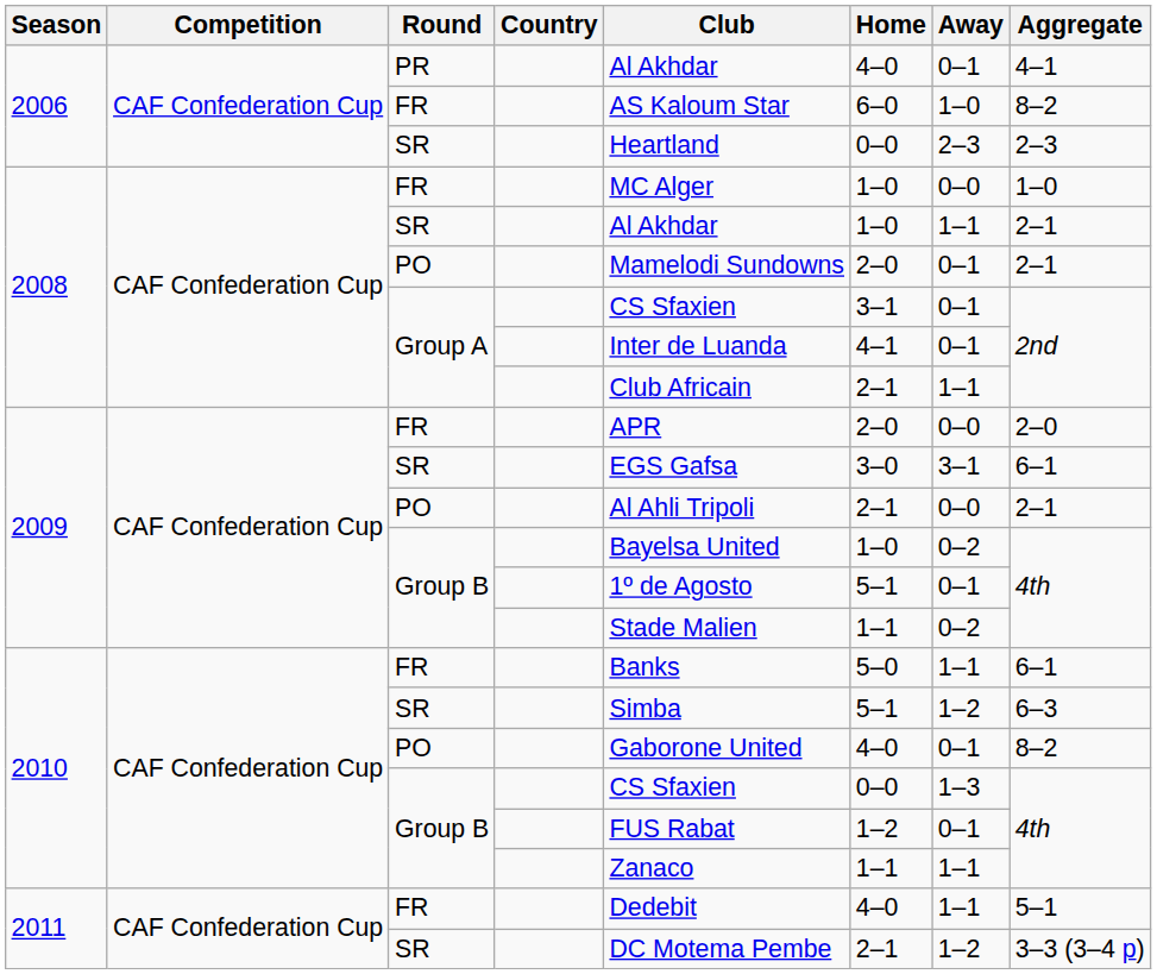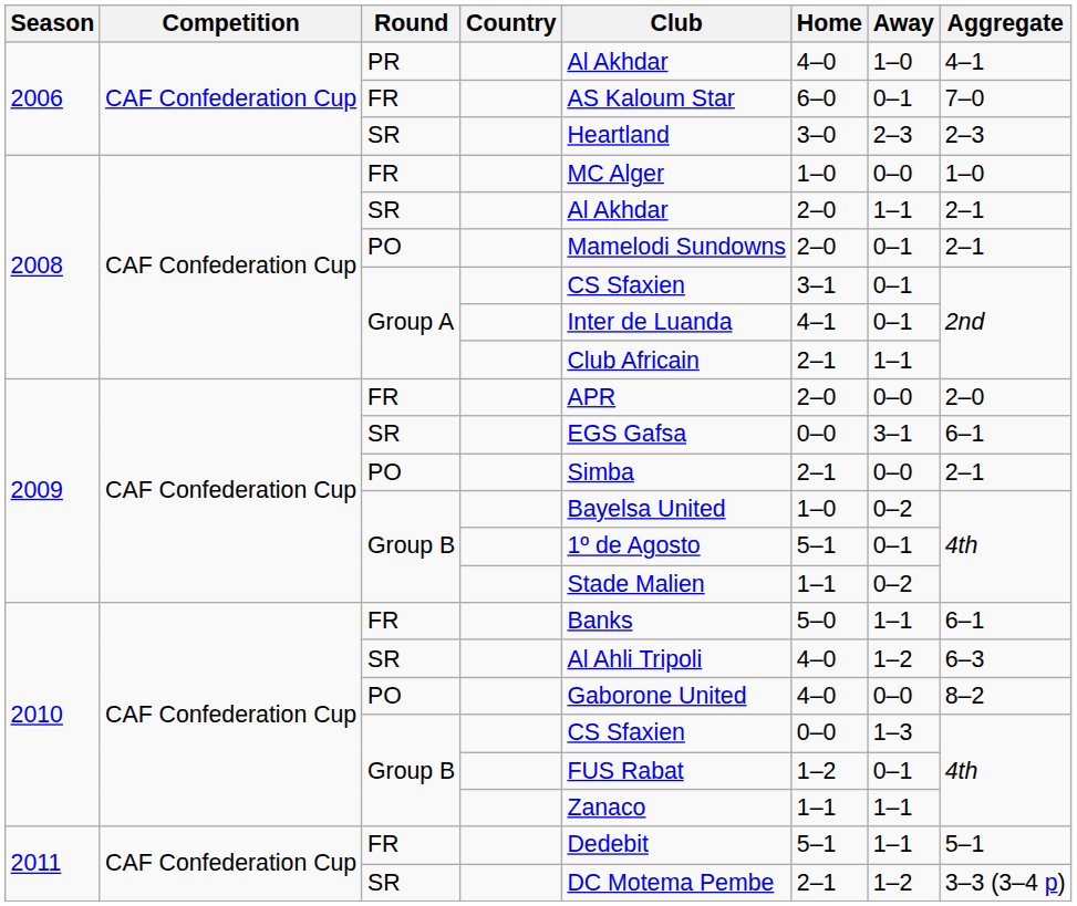PR | Away: 0–1 -> 1–0
2006 / FR | Away: 1–0 -> 0–1
2006 / FR | Aggregate: 8–2 -> 7–0
2006 / SR | Home: 0–0 -> 3–0
2008 / SR | Home: 1–0 -> 2–0
2009 / SR | Home: 3–0 -> 0–0
2009 / PO | Club: Al Ahli Tripoli -> Simba
2010 / SR | Club: Simba -> Al Ahli Tripoli
2010 / SR | Home: 5–1 -> 4–0
2010 / PO | Away: 0–1 -> 0–0
2011 / FR | Home: 4–0 -> 5–1
